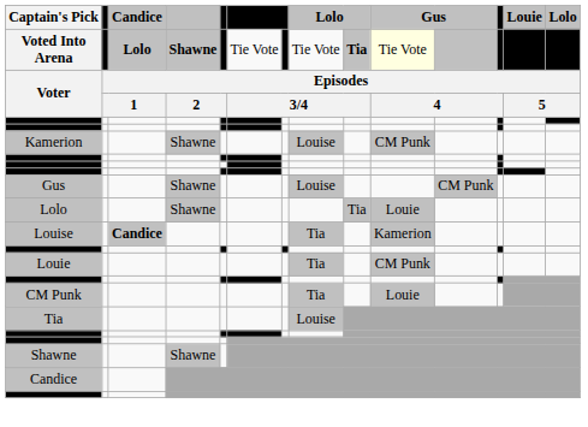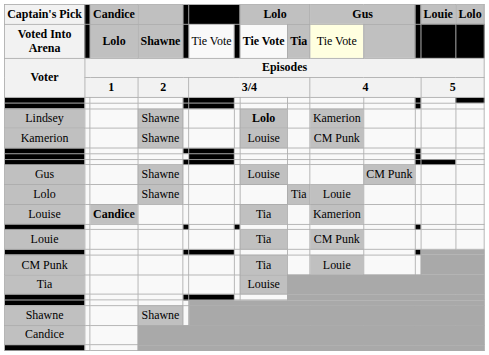Voted Into Arena | column 8: normal -> bold
+ row: Lindsey | Shawne | Lolo | Kamerion
